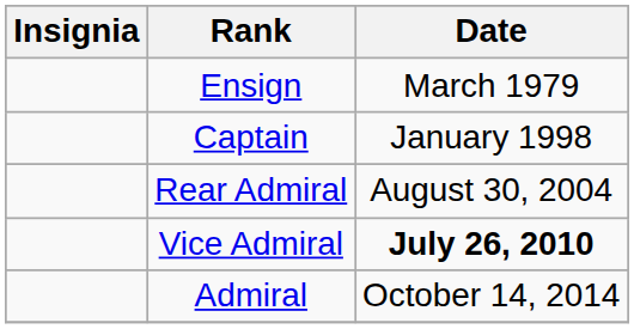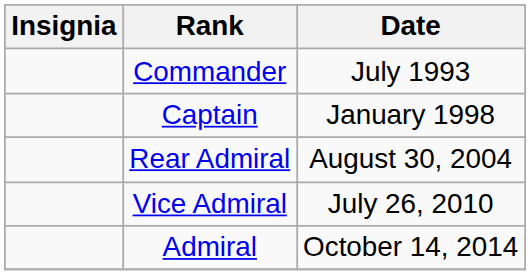- row: Ensign | March 1979
+ row: Commander | July 1993
Vice Admiral | Date: bold -> normal
